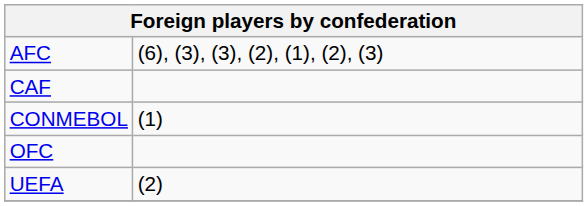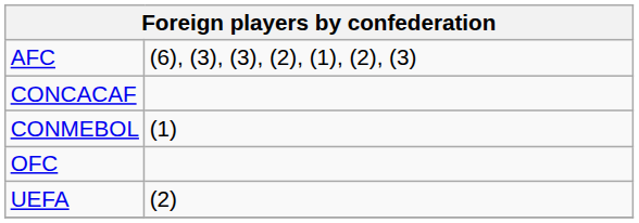- row: CAF
+ row: CONCACAF
